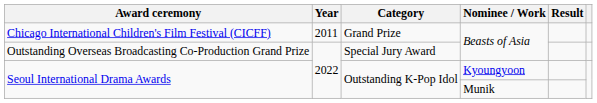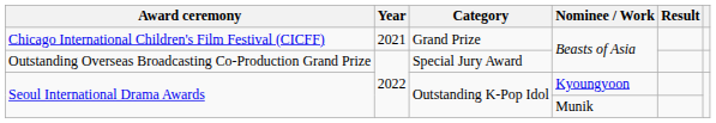Chicago International Children's Film Festival (CICFF) | Year: 2011 -> 2021
